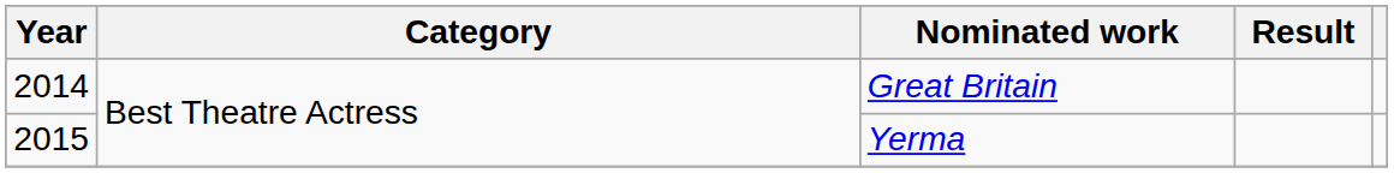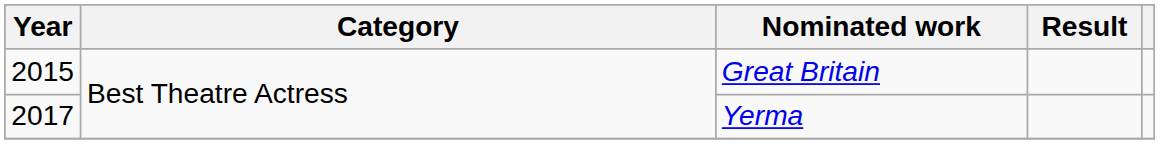Great Britain | Year: 2014 -> 2015
Yerma | Year: 2015 -> 2017
